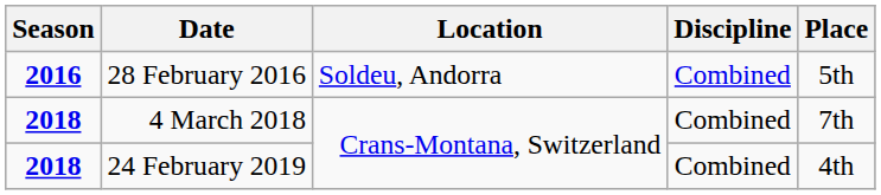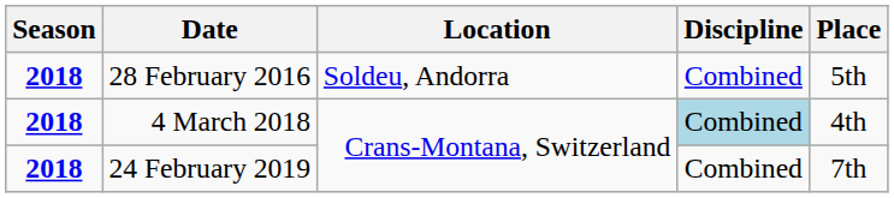28 February 2016 | Season: 2016 -> 2018
4 March 2018 | Discipline: no background -> lightblue background
4 March 2018 | Place: 7th -> 4th
24 February 2019 | Place: 4th -> 7th
